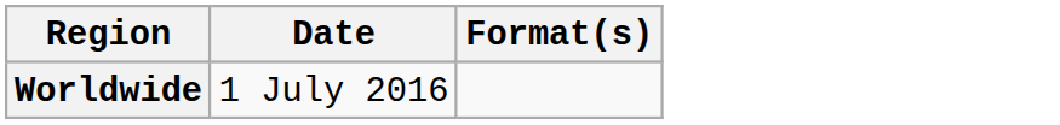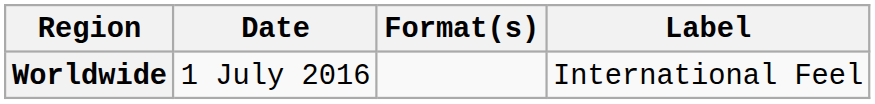+ column: Label | International Feel
